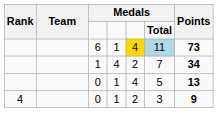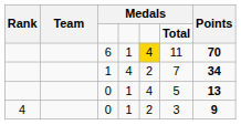6 | column 6: lightblue background -> no background
6 | Points: 73 -> 70
